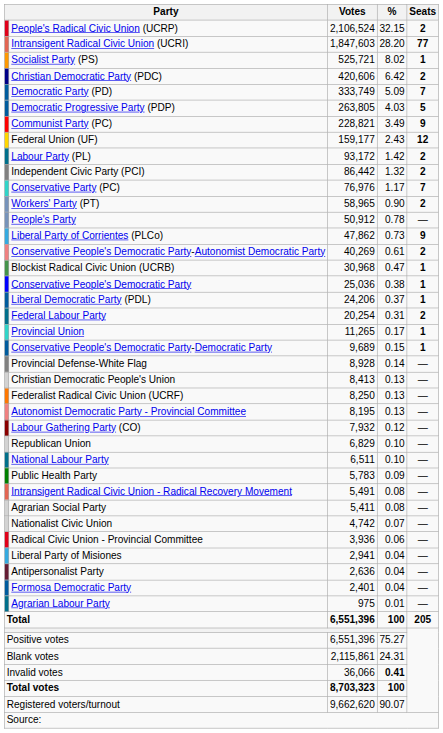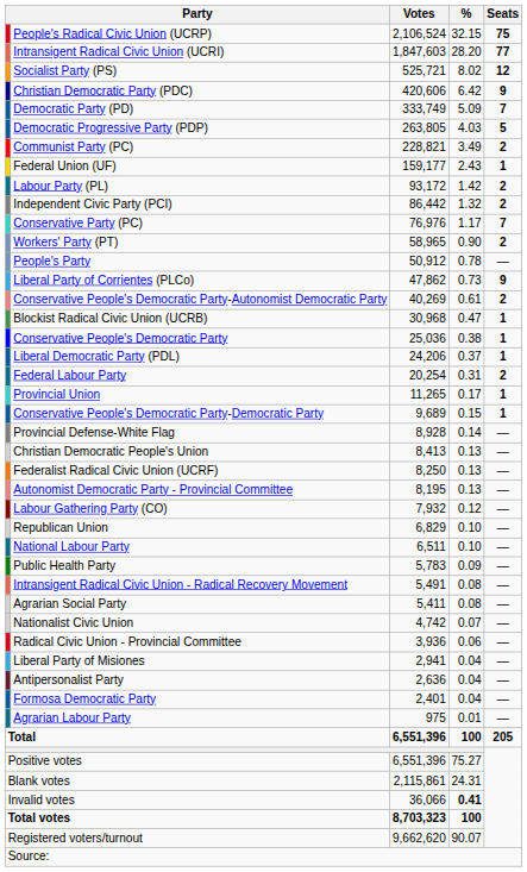People's Radical Civic Union (UCRP) | Seats: 2 -> 75
Socialist Party (PS) | Seats: 1 -> 12
Christian Democratic Party (PDC) | Seats: 2 -> 9
Communist Party (PC) | Seats: 9 -> 2
Federal Union (UF) | Seats: 12 -> 1
